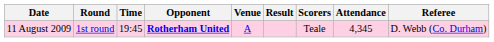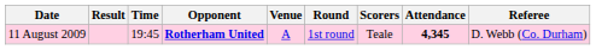columns swapped: Round <-> Result
11 August 2009 | Attendance: normal -> bold
